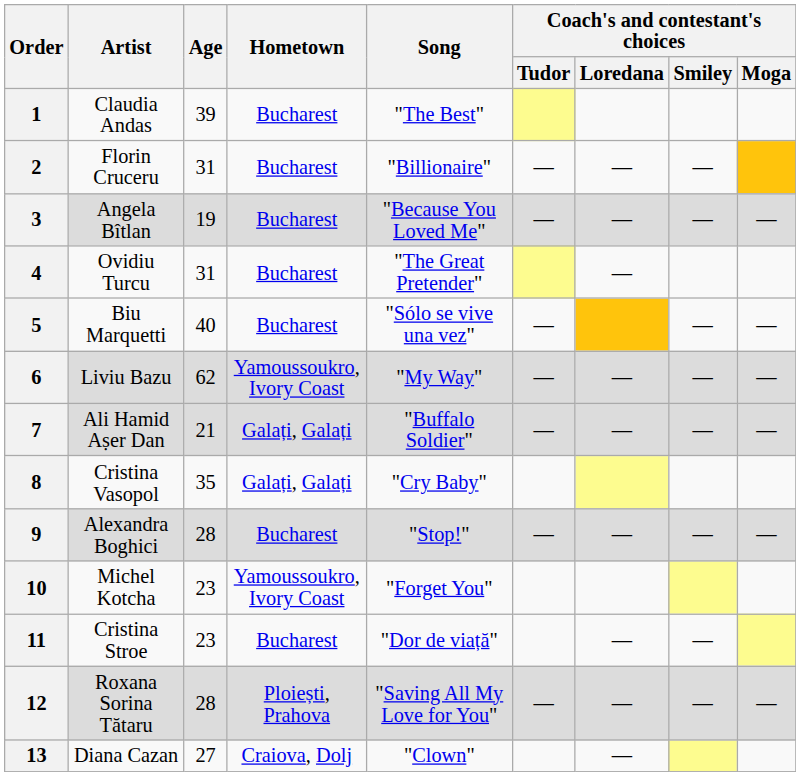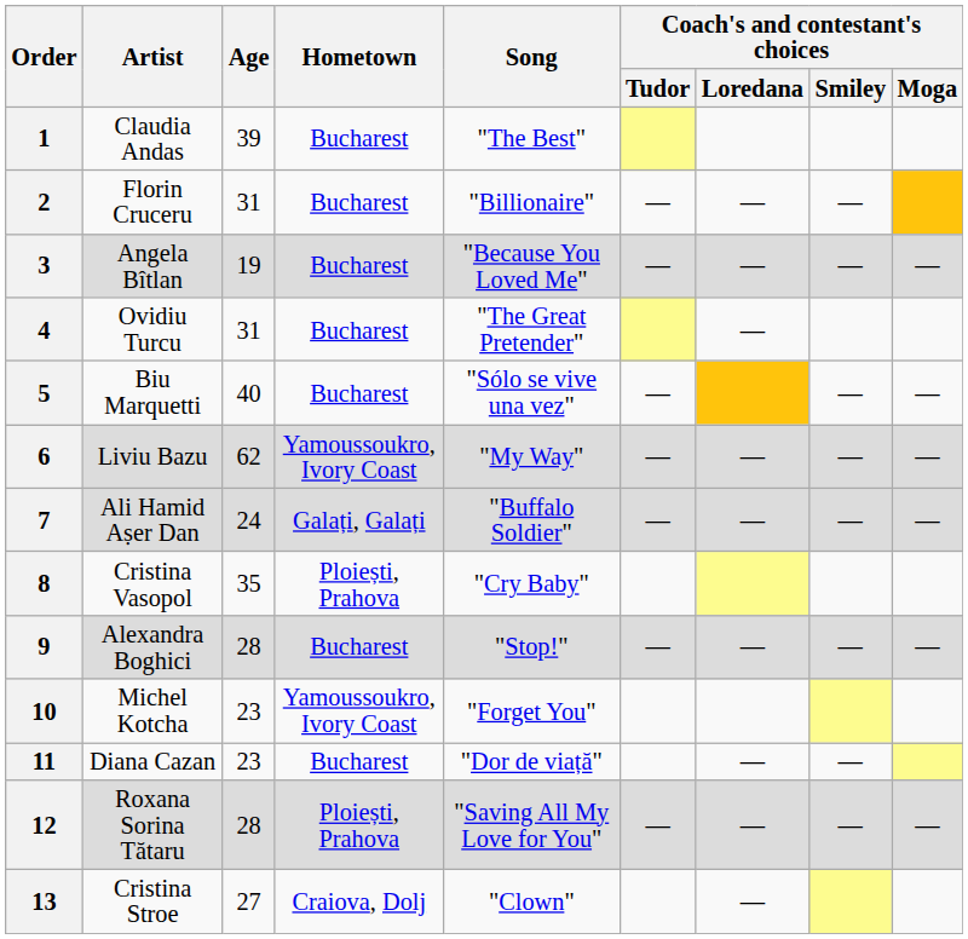7 | Age: 21 -> 24
8 | Hometown: Galați, Galați -> Ploiești, Prahova
11 | Artist: Cristina Stroe -> Diana Cazan
13 | Artist: Diana Cazan -> Cristina Stroe
